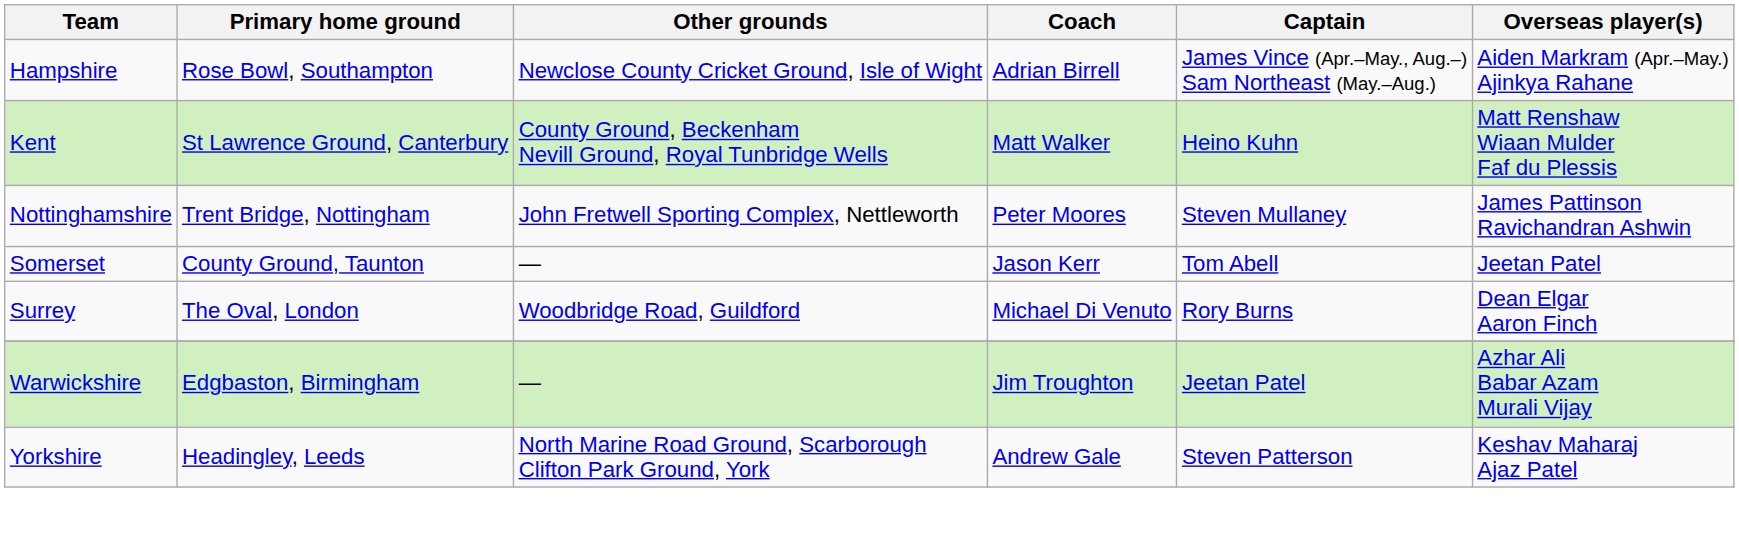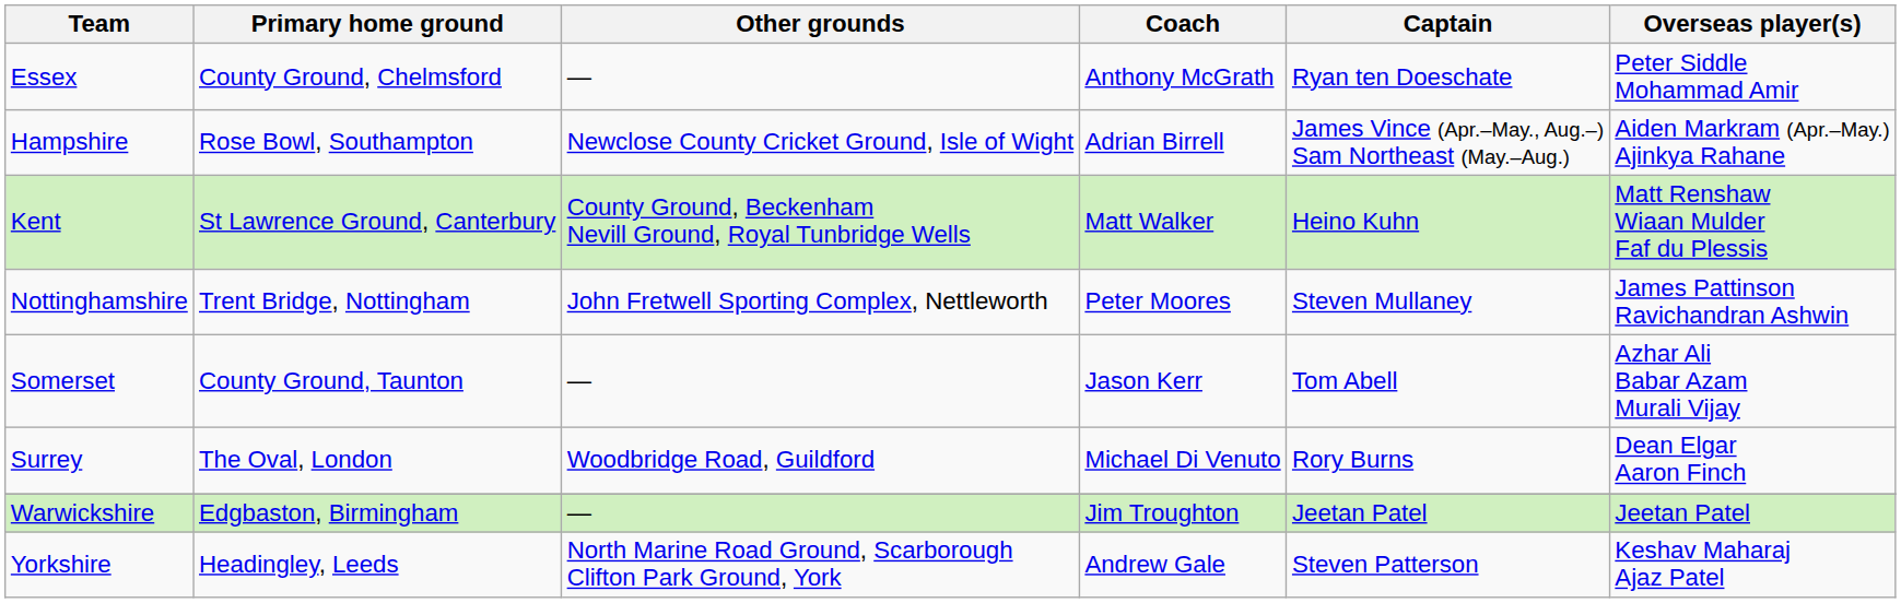+ row: Essex | County Ground, Chelmsford | — | Anthony McGrath | Ryan ten Doeschate | Peter Siddle Mohammad Amir
Somerset | Overseas player(s): Jeetan Patel -> Azhar Ali Babar Azam Murali Vijay
Warwickshire | Overseas player(s): Azhar Ali Babar Azam Murali Vijay -> Jeetan Patel
